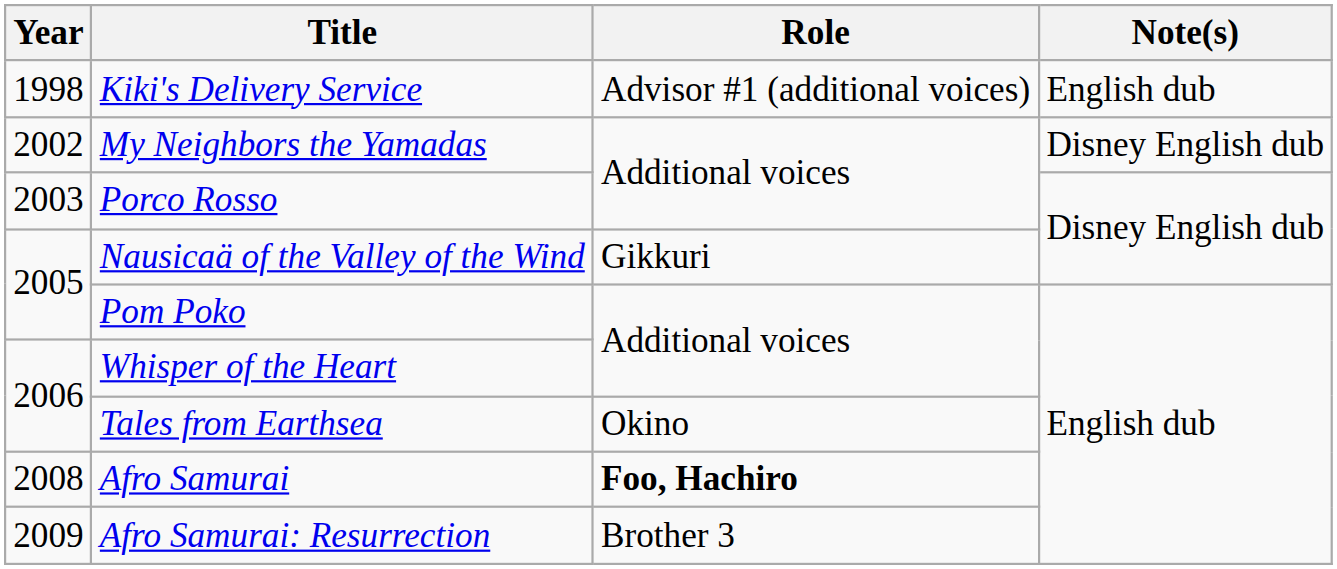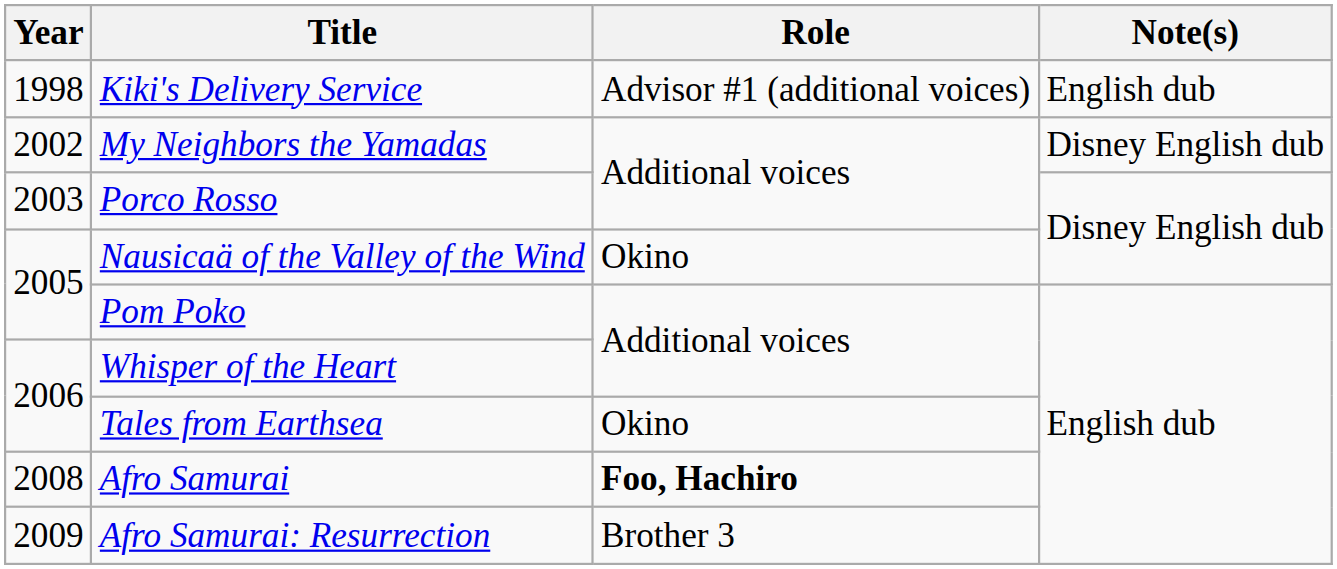Nausicaä of the Valley of the Wind | Role: Gikkuri -> Okino
